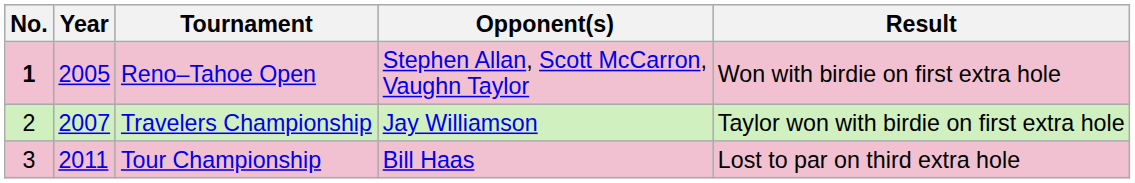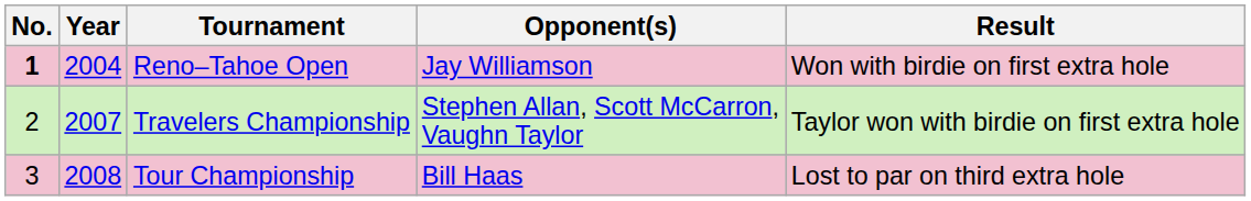Reno–Tahoe Open | Year: 2005 -> 2004
Reno–Tahoe Open | Opponent(s): Stephen Allan, Scott McCarron, Vaughn Taylor -> Jay Williamson
Travelers Championship | Opponent(s): Jay Williamson -> Stephen Allan, Scott McCarron, Vaughn Taylor
Tour Championship | Year: 2011 -> 2008
